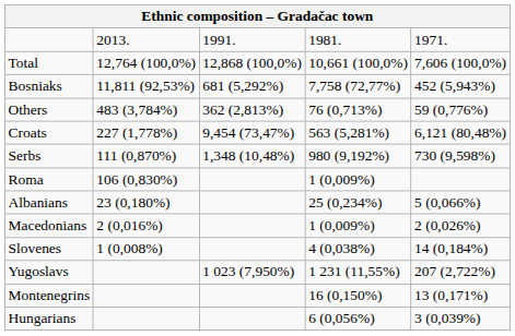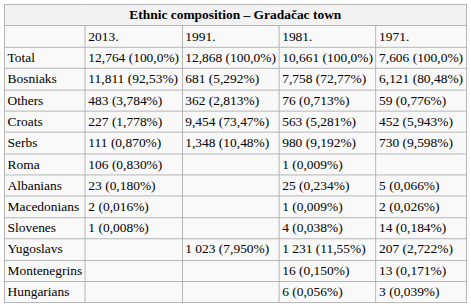Bosniaks | column 5: 452 (5,943%) -> 6,121 (80,48%)
Croats | column 5: 6,121 (80,48%) -> 452 (5,943%)
